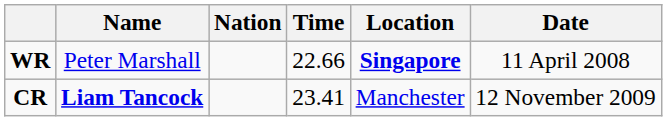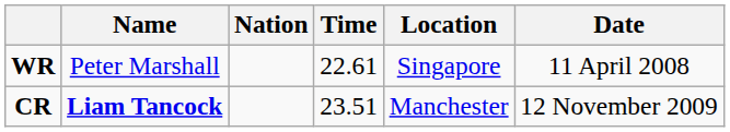WR | Time: 22.66 -> 22.61
WR | Location: bold -> normal
CR | Time: 23.41 -> 23.51
